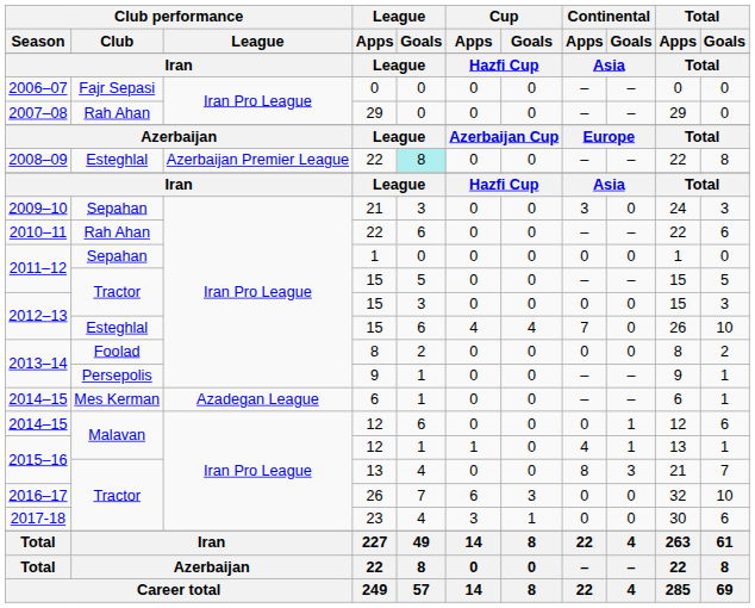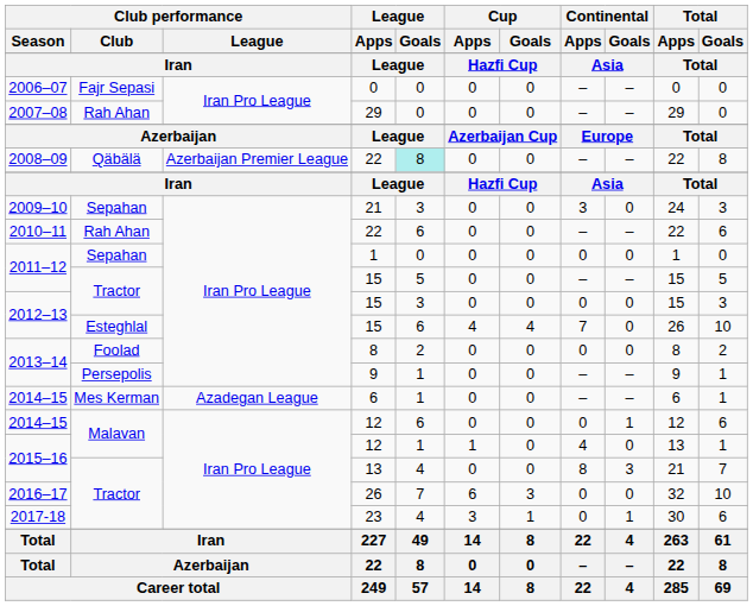2008–09 / 22 | Club performance / Club: Esteghlal -> Qäbälä
2015–16 / 12 | Continental / Goals: 1 -> 0
23 | Continental / Goals: 0 -> 1
